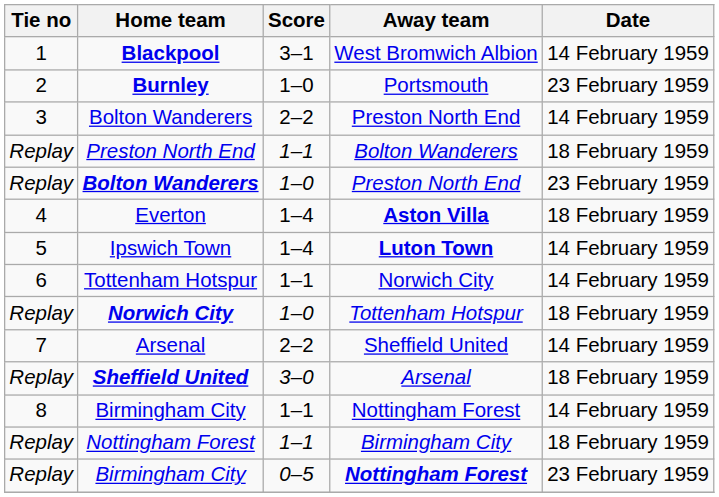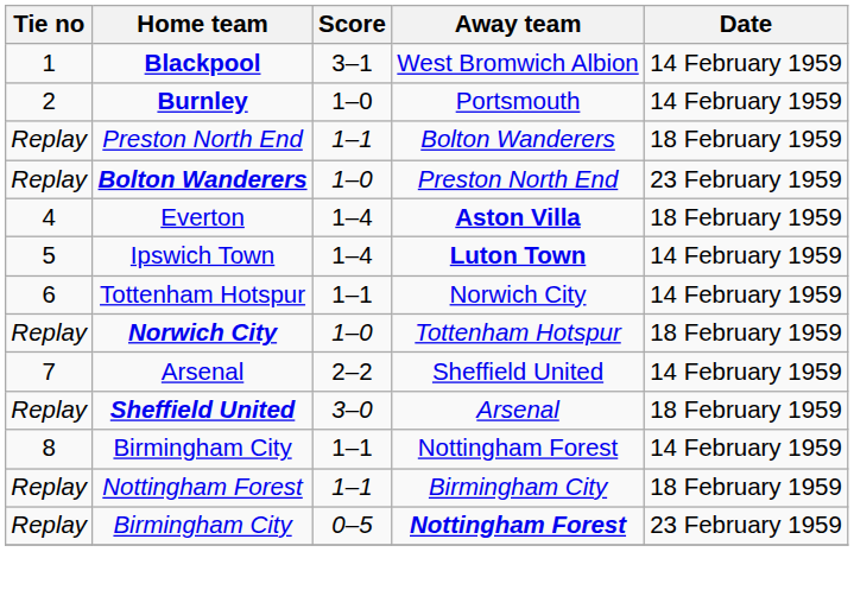Burnley | Date: 23 February 1959 -> 14 February 1959
- row: 3 | Bolton Wanderers | 2–2 | Preston North End | 14 February 1959
